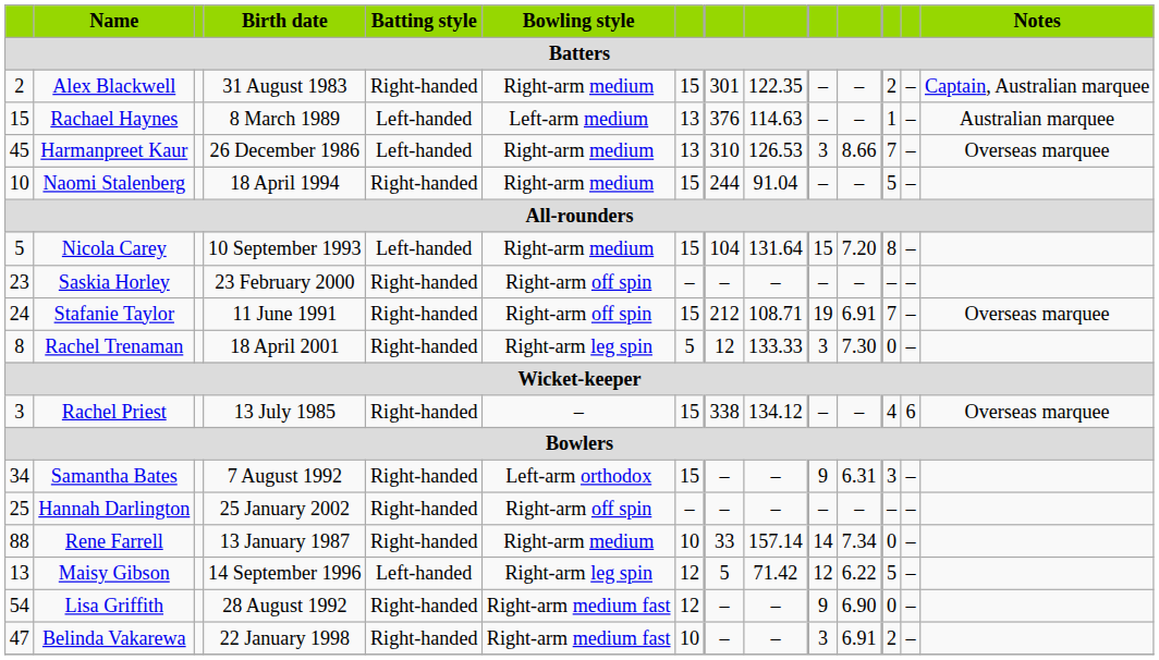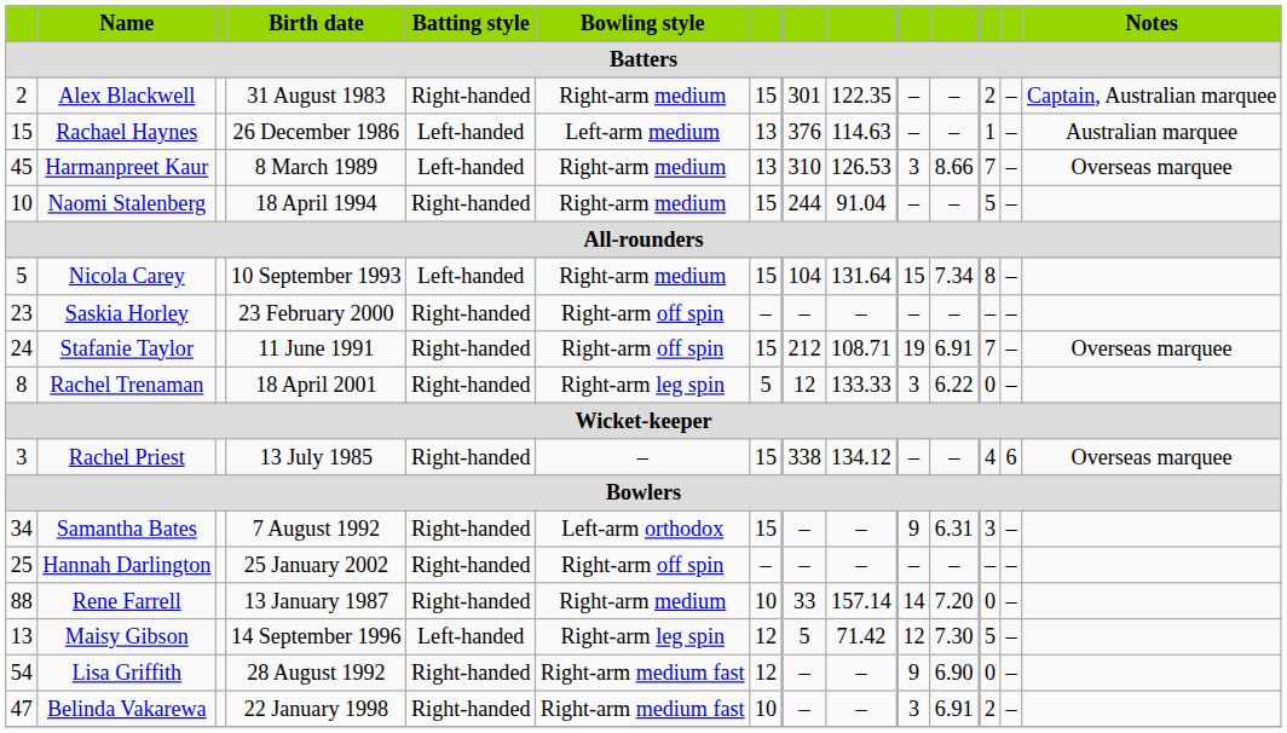Rachael Haynes | Birth date: 8 March 1989 -> 26 December 1986
Harmanpreet Kaur | Birth date: 26 December 1986 -> 8 March 1989
Nicola Carey | column 11: 7.20 -> 7.34
Rachel Trenaman | column 11: 7.30 -> 6.22
Rene Farrell | column 11: 7.34 -> 7.20
Maisy Gibson | column 11: 6.22 -> 7.30
